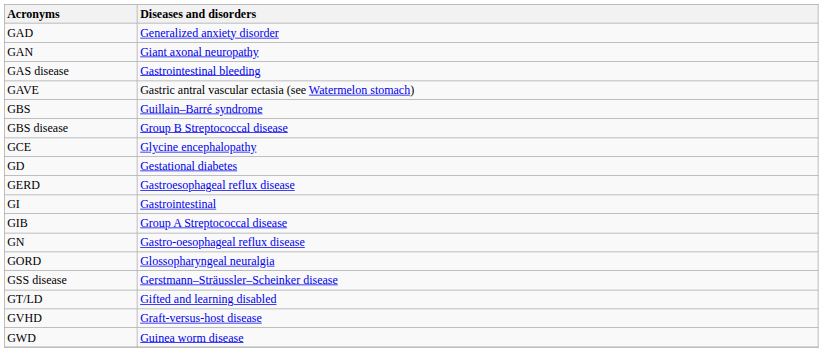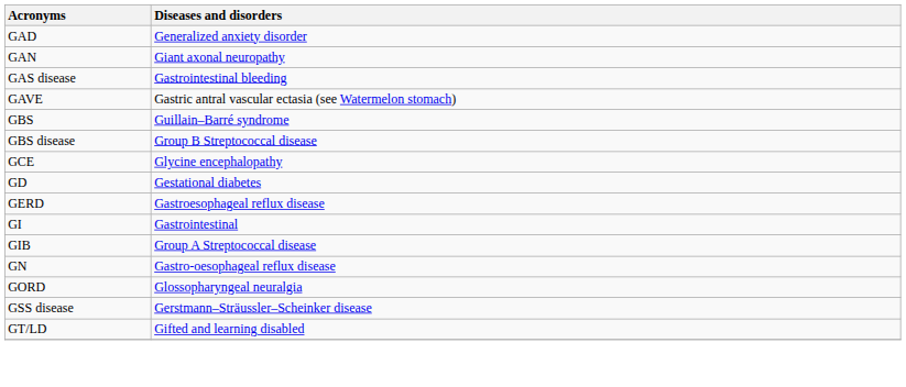- row: GVHD | Graft-versus-host disease
- row: GWD | Guinea worm disease
